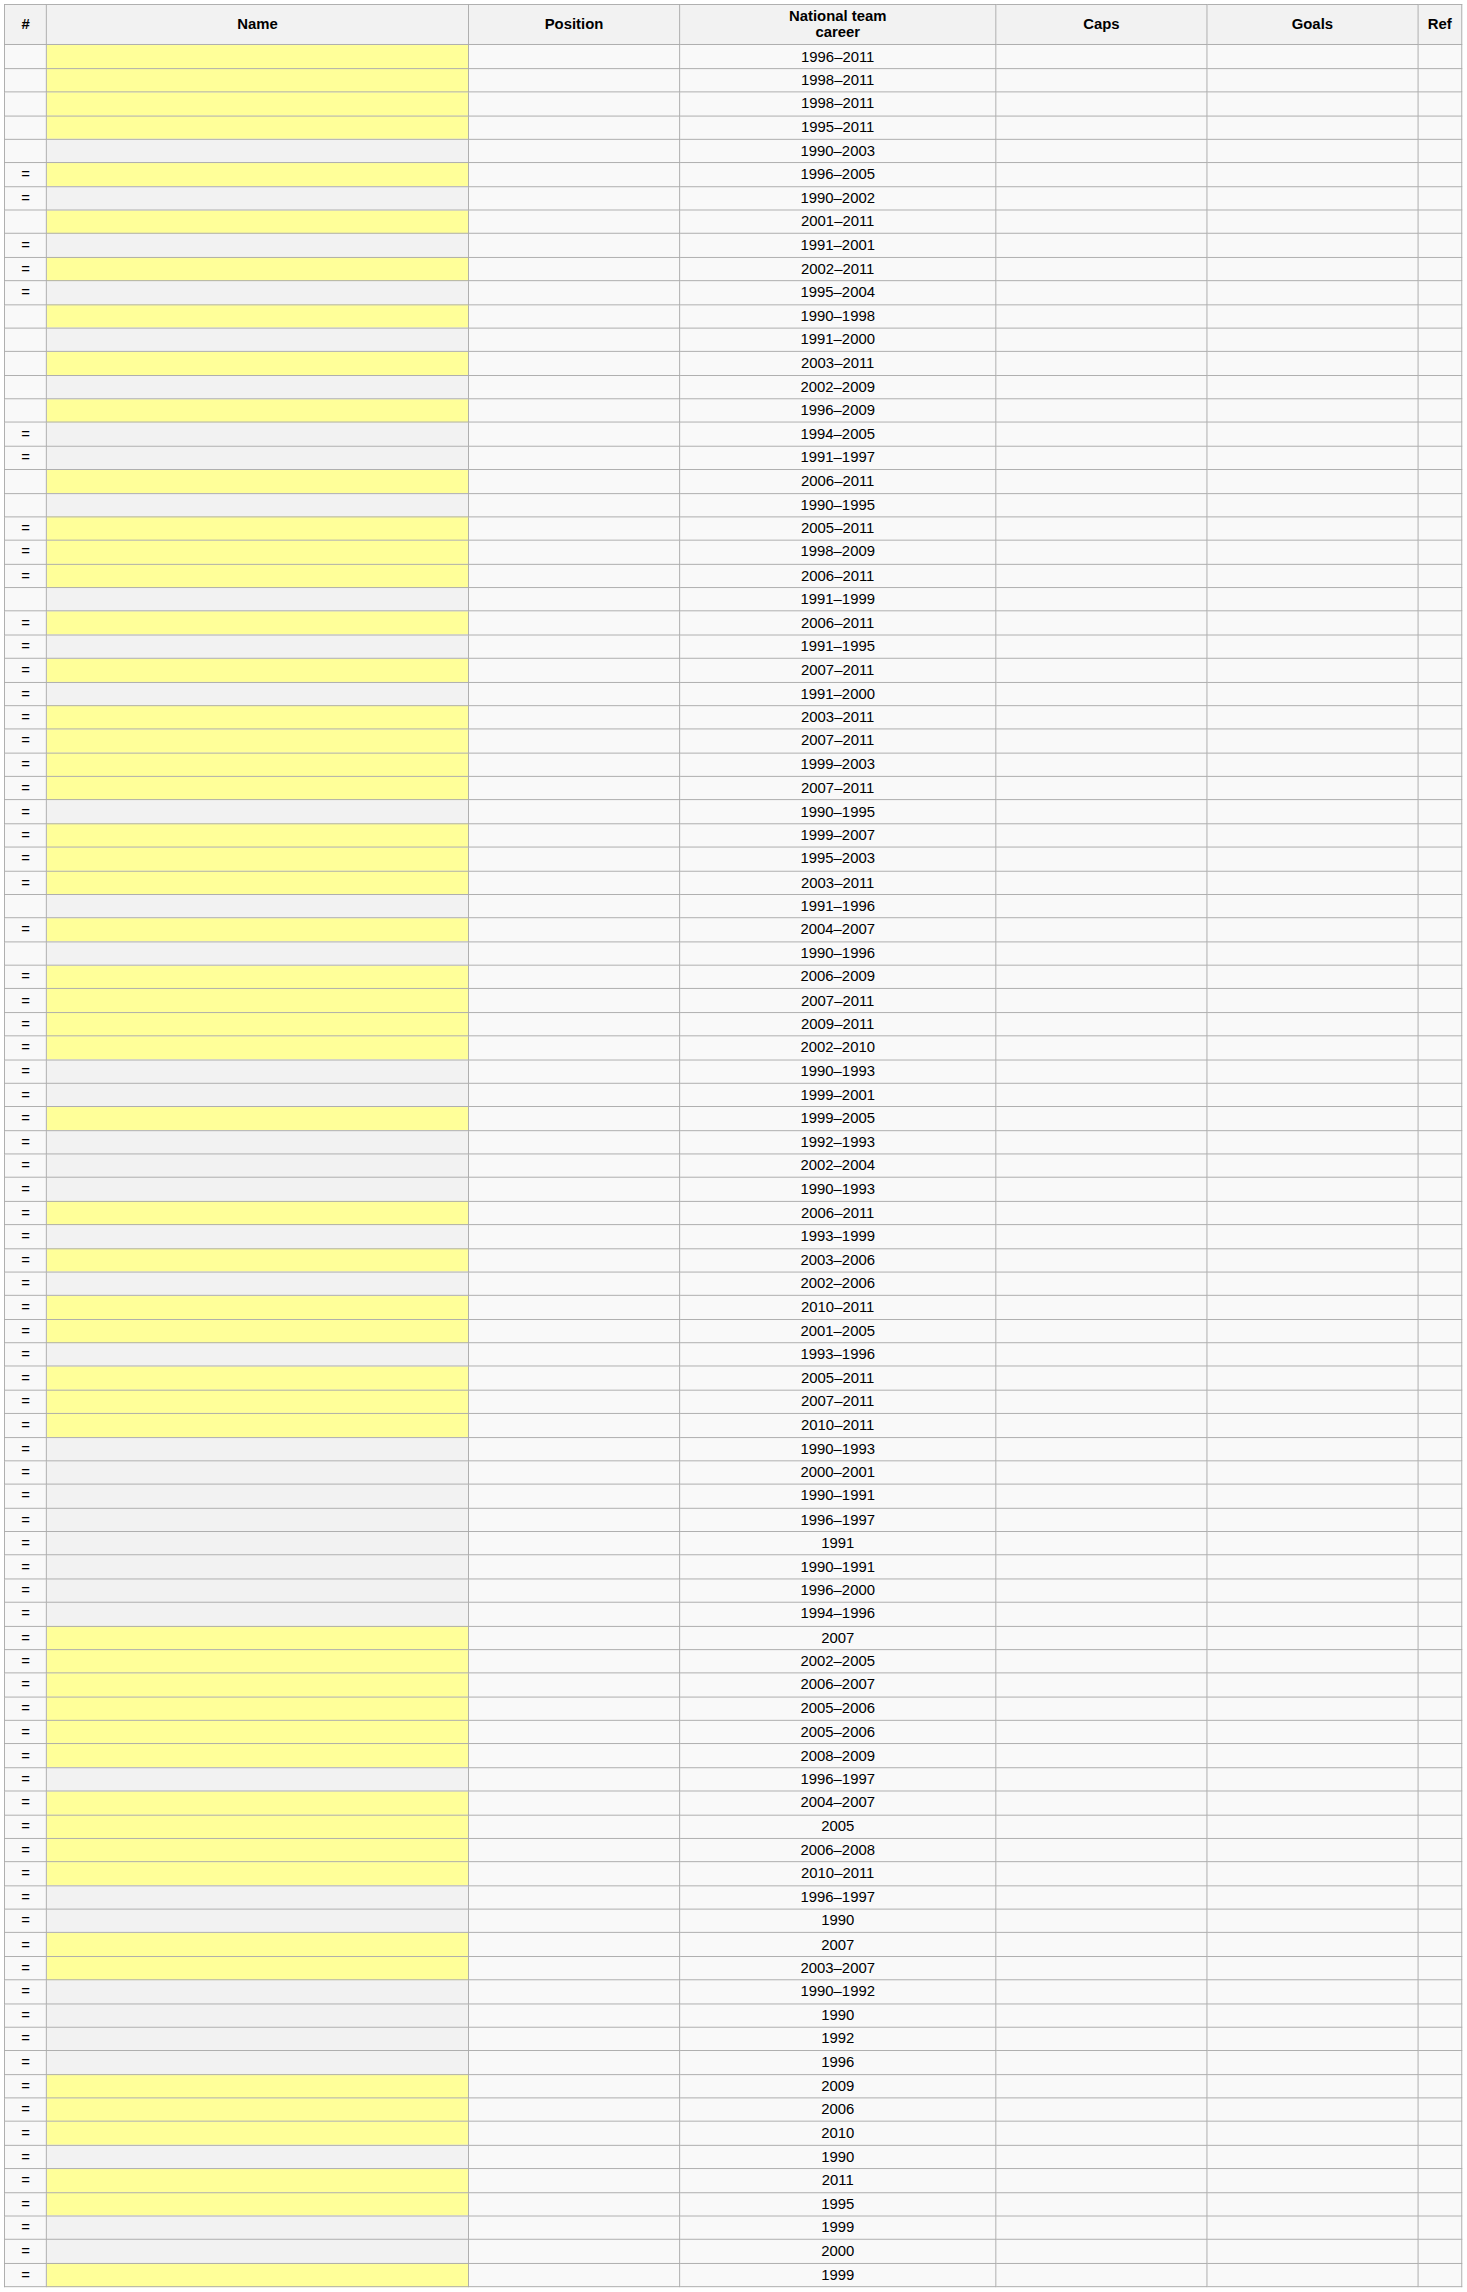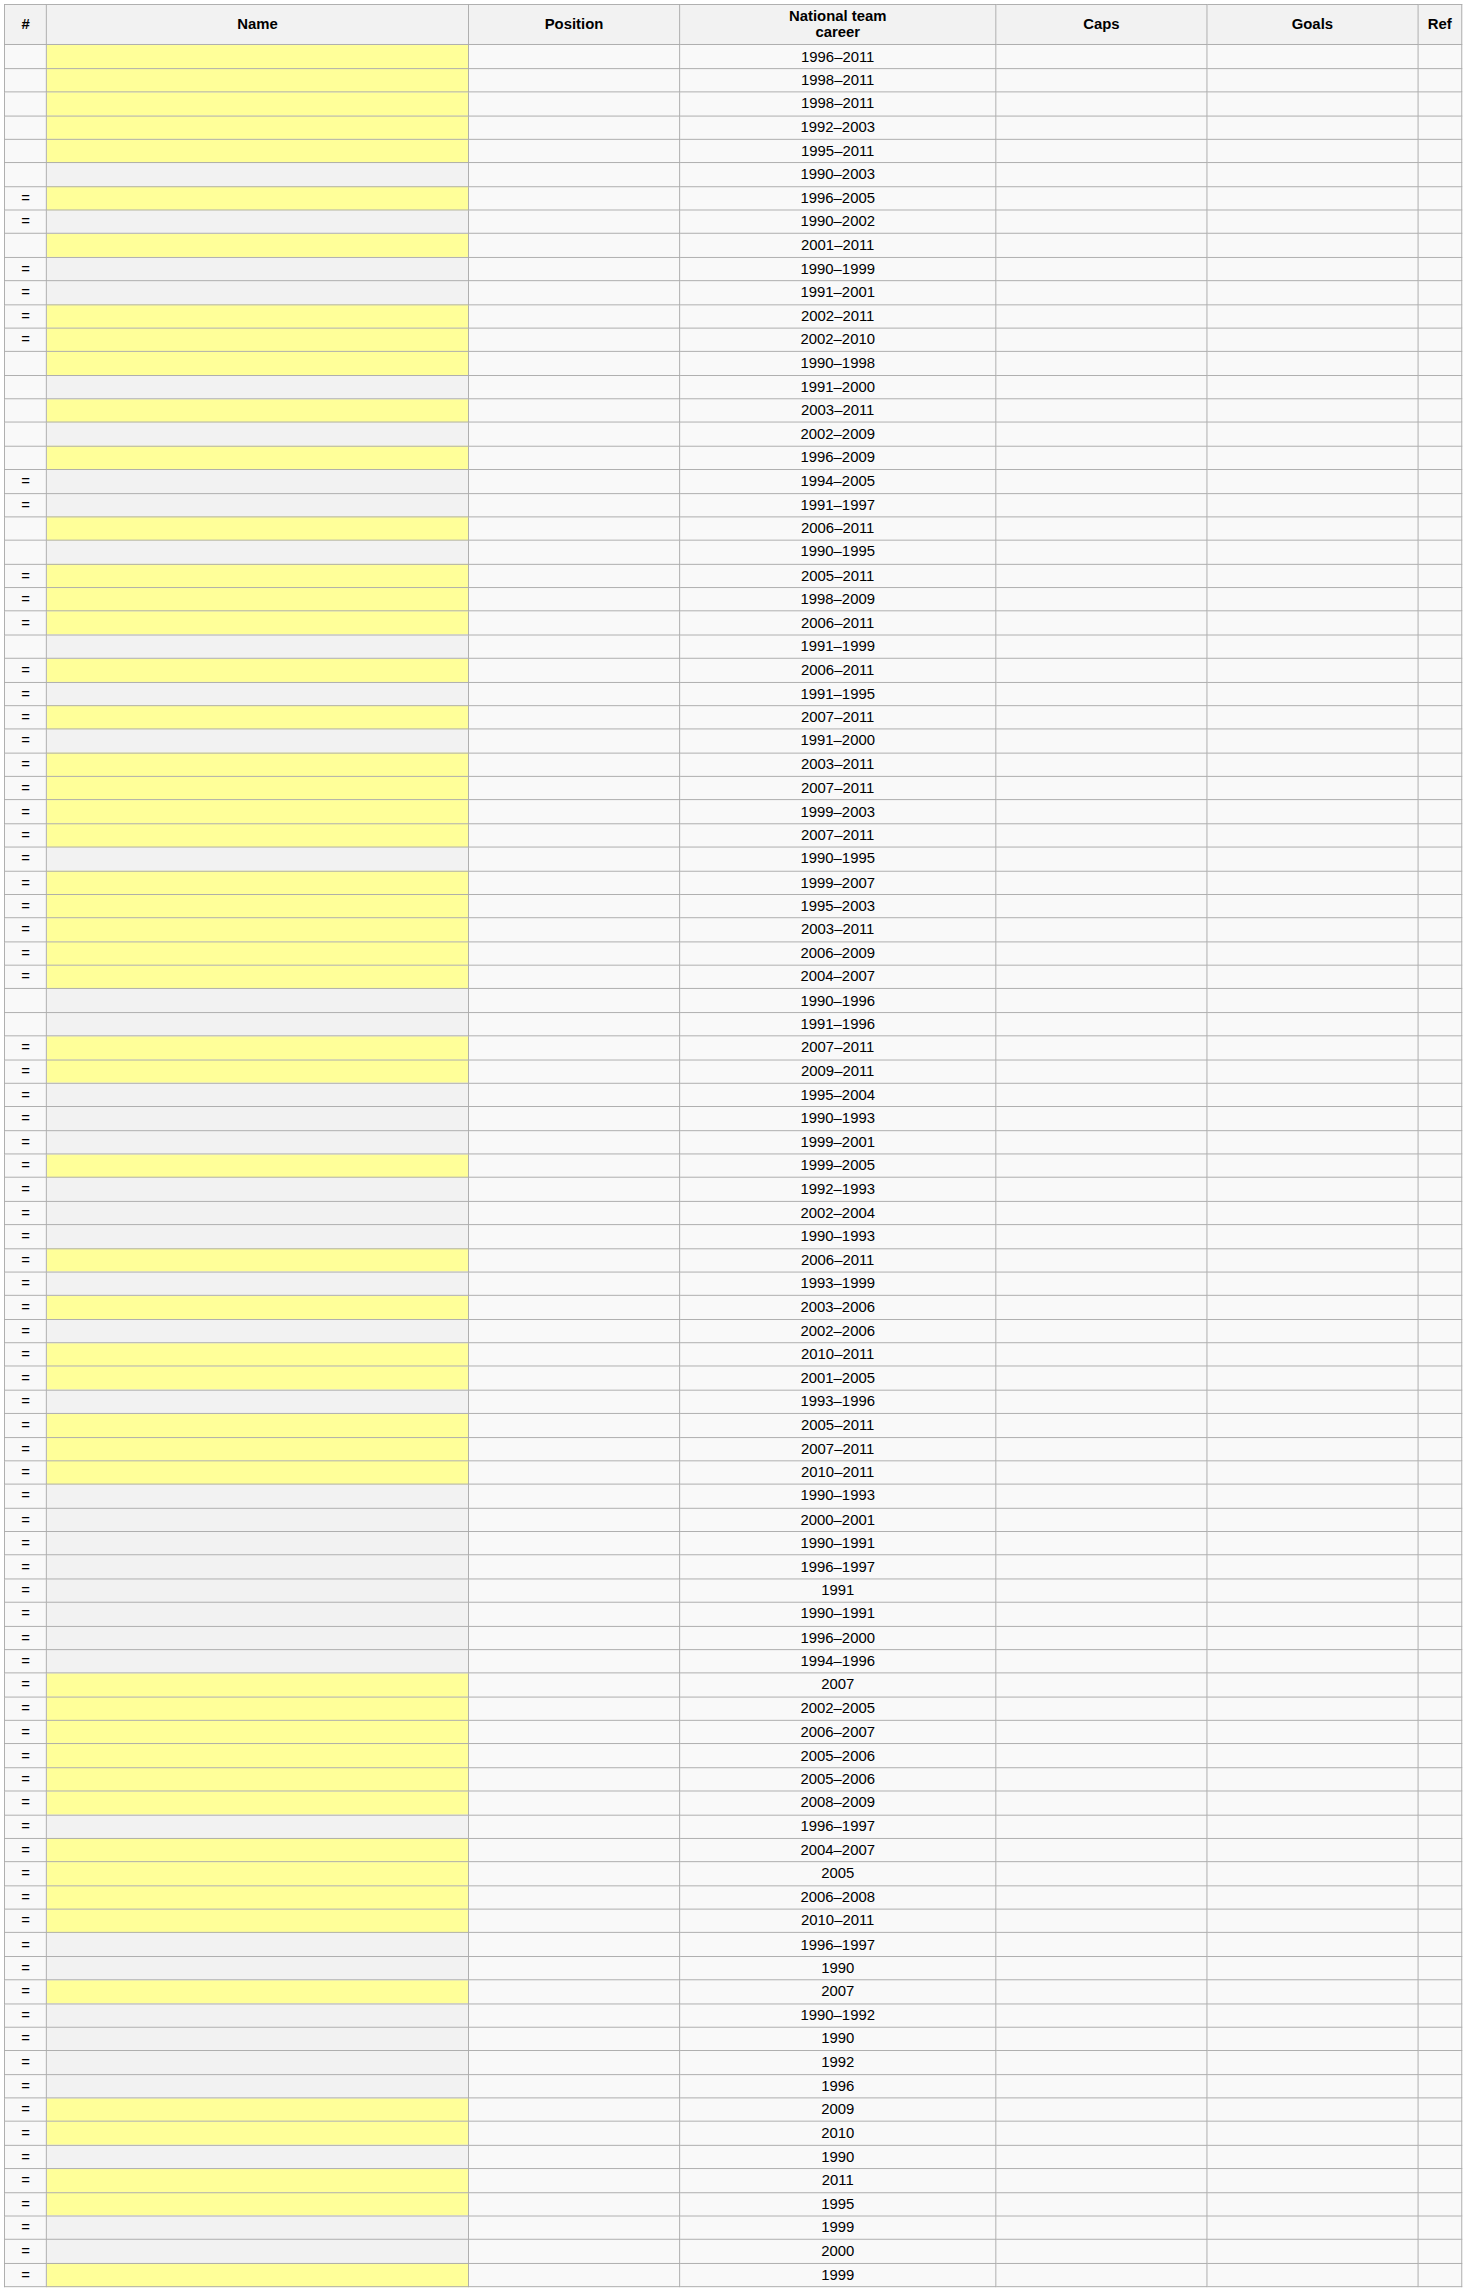+ row: 1992–2003
+ row: = | 1990–1999
rows swapped: 2002–2010 <-> 1995–2004
rows swapped: 2006–2009 <-> 1991–1996
- row: = | 2003–2007
- row: = | 2006
